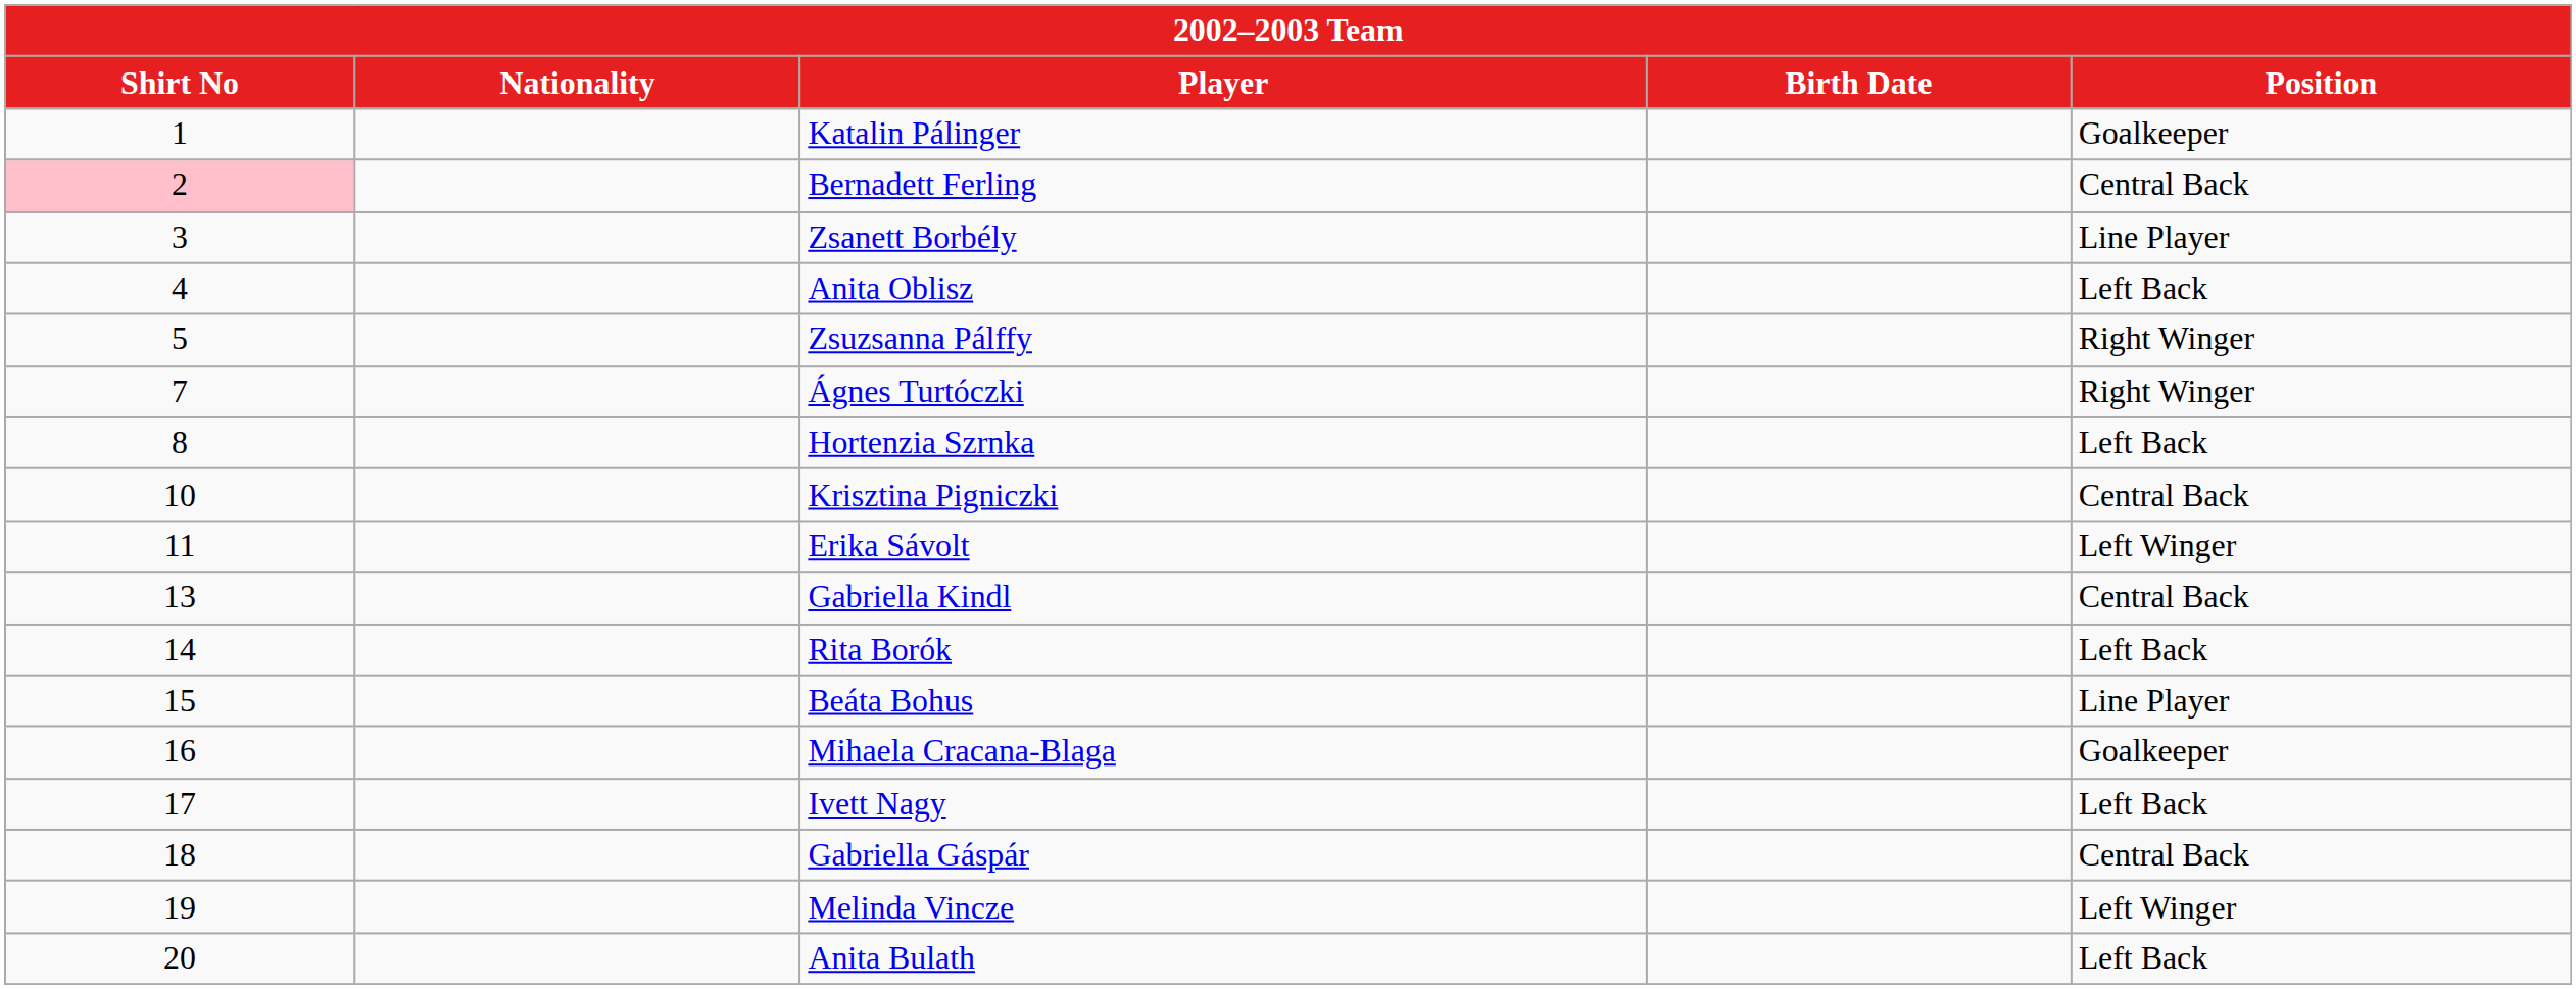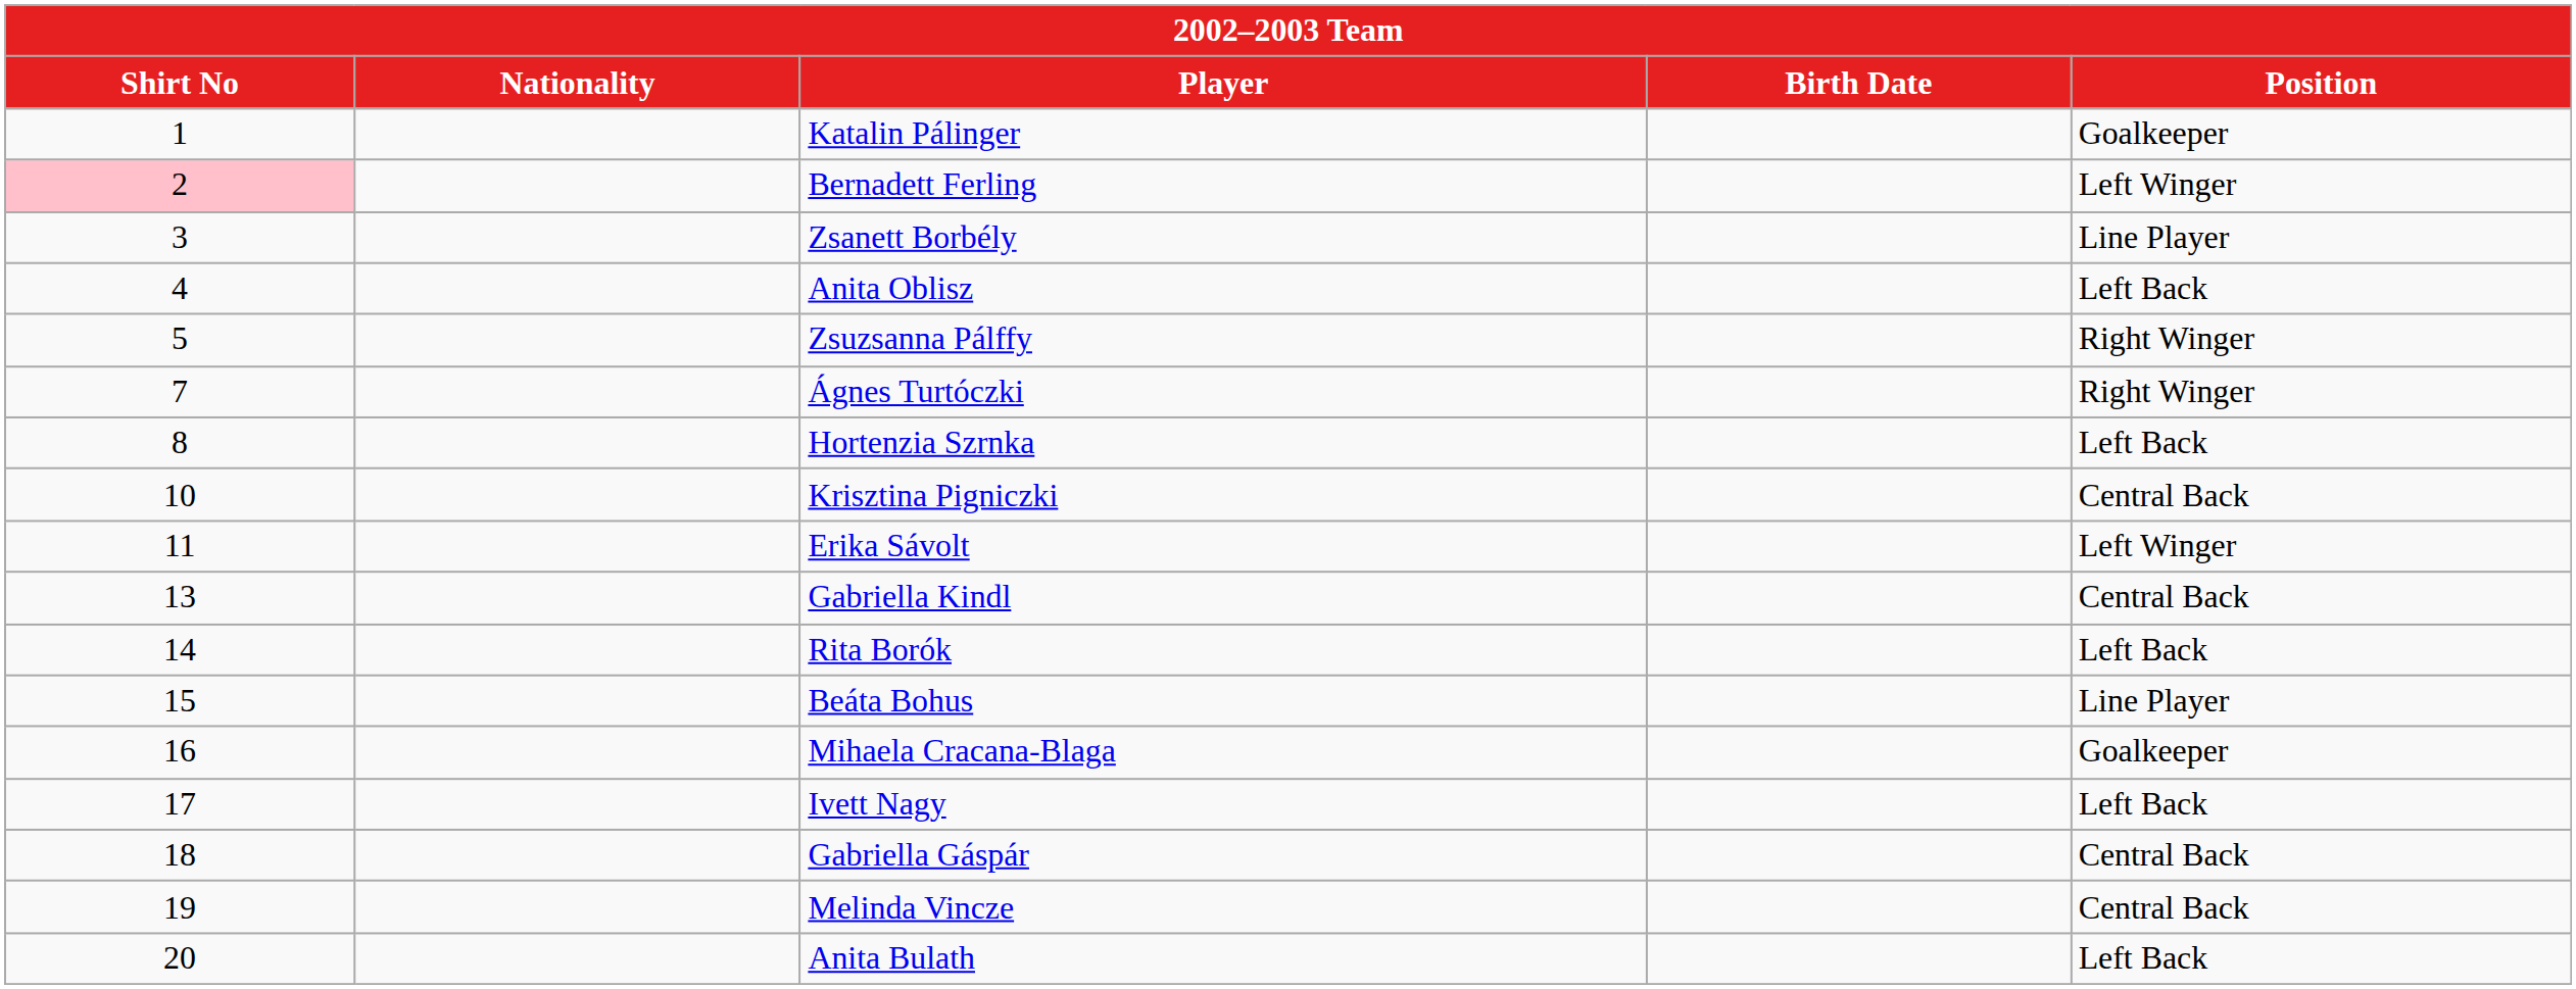Bernadett Ferling | Position: Central Back -> Left Winger
Melinda Vincze | Position: Left Winger -> Central Back
